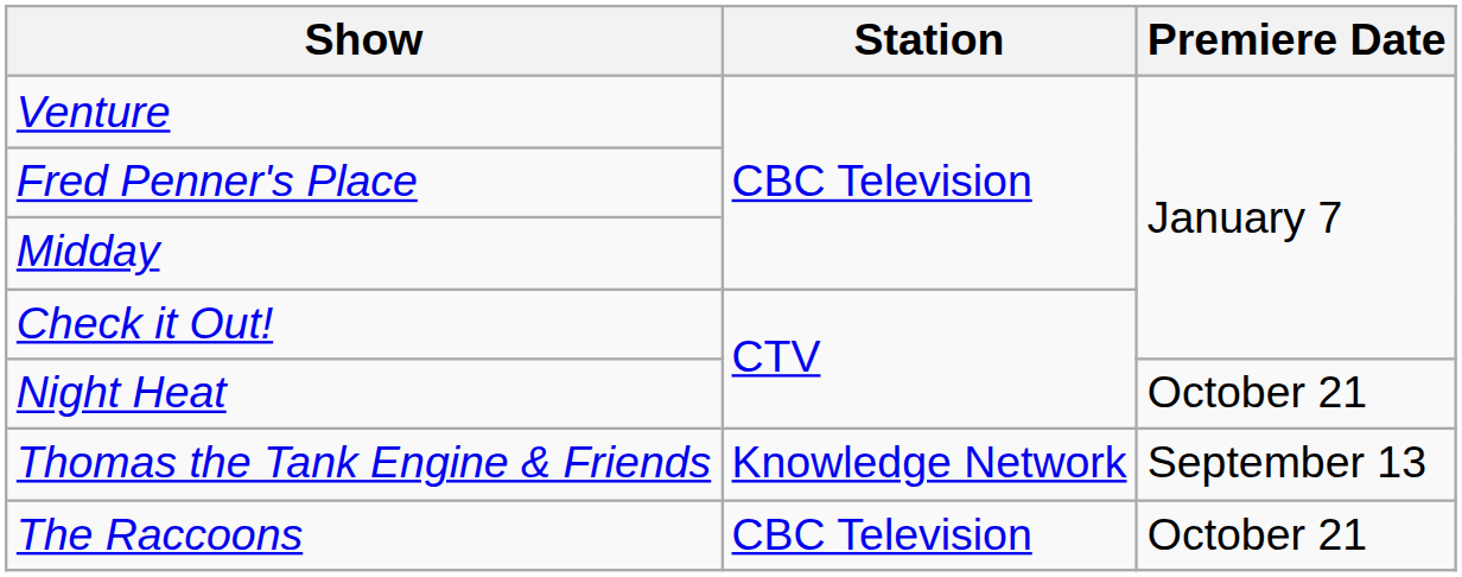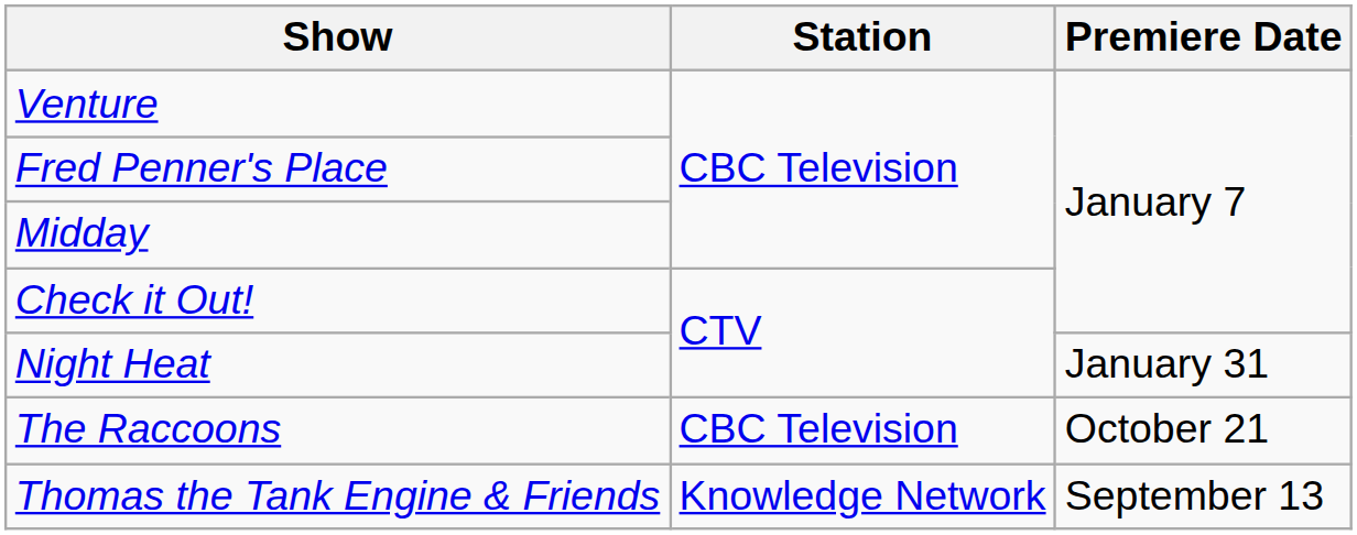Night Heat | Premiere Date: October 21 -> January 31
rows swapped: Thomas the Tank Engine & Friends <-> The Raccoons
